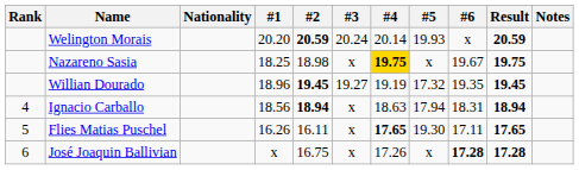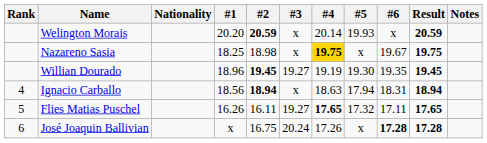Welington Morais | #3: 20.24 -> x
Willian Dourado | #5: 17.32 -> 19.30
Flies Matias Puschel | #3: x -> 19.27
Flies Matias Puschel | #5: 19.30 -> 17.32
José Joaquin Ballivian | #3: x -> 20.24
